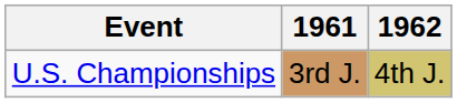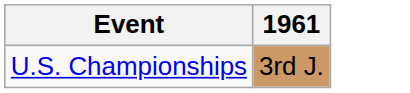- column: 1962 | 4th J.
